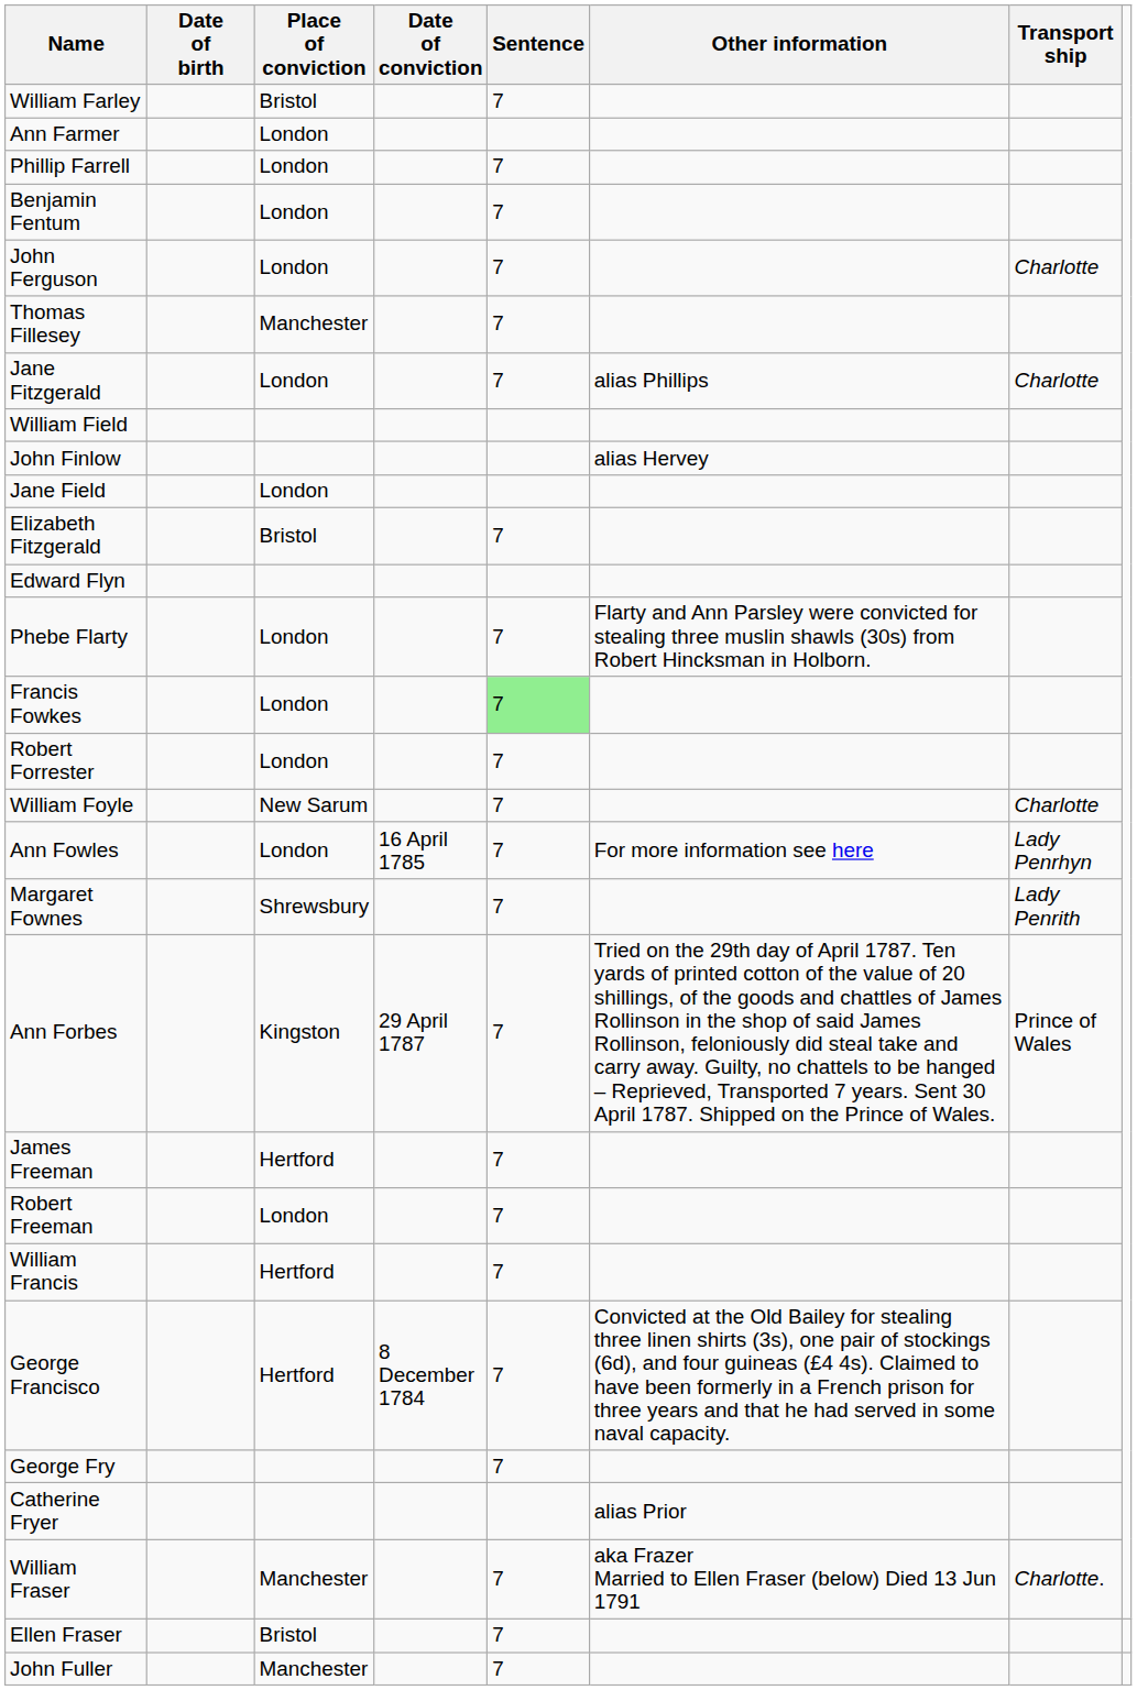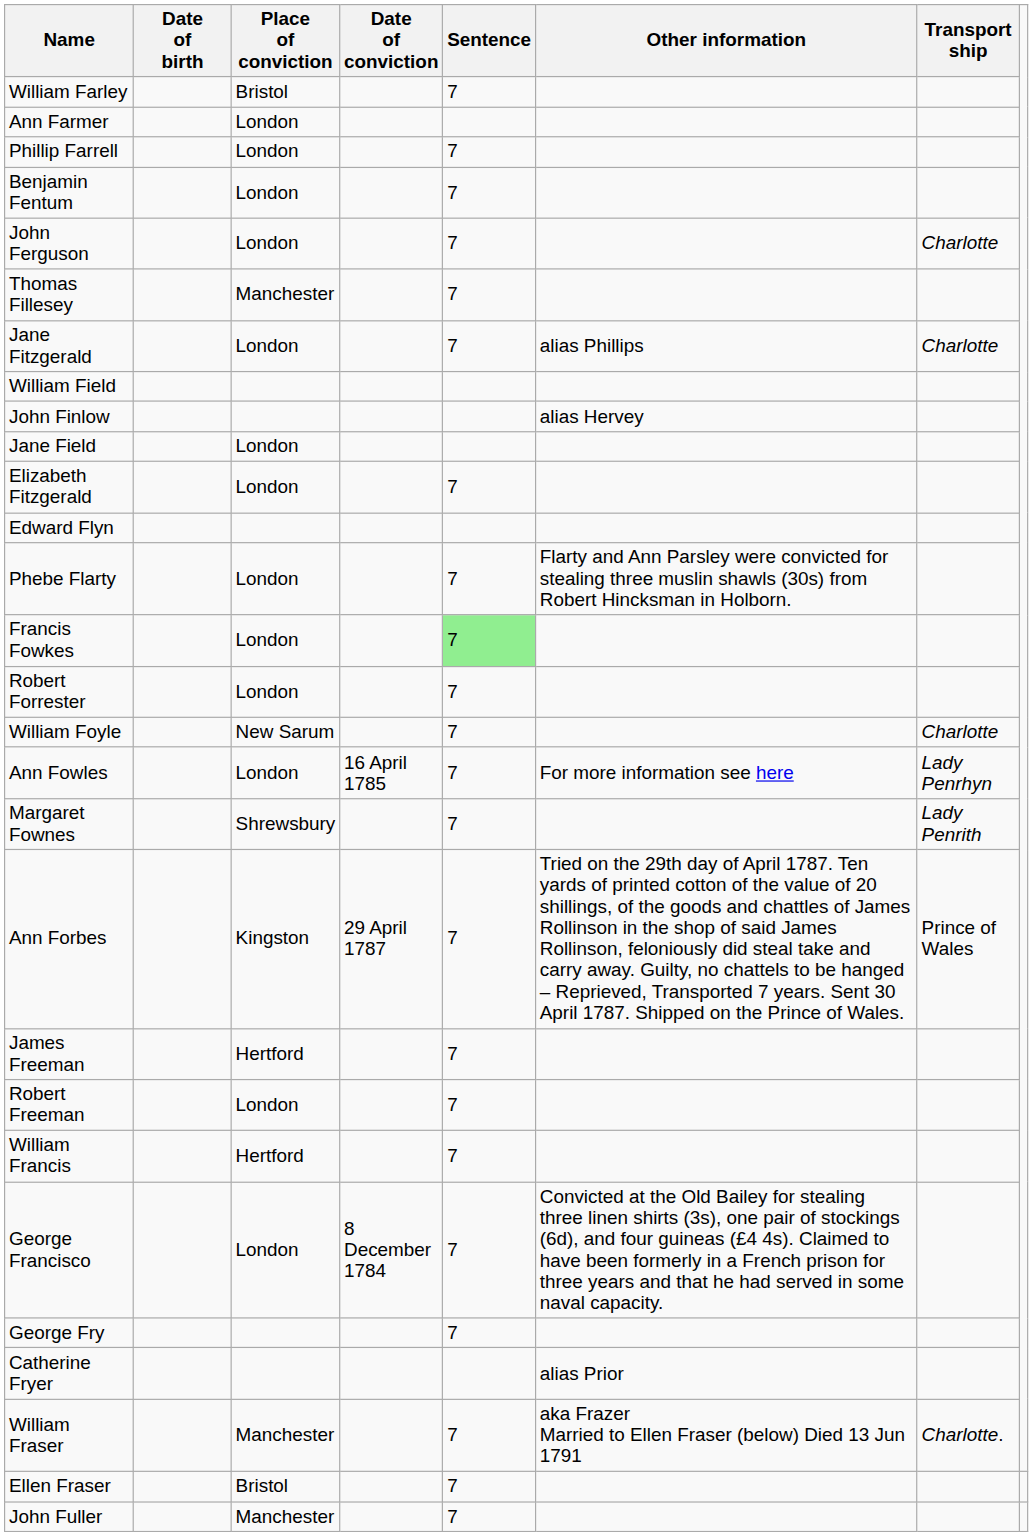Elizabeth Fitzgerald | Place of conviction: Bristol -> London
George Francisco | Place of conviction: Hertford -> London
